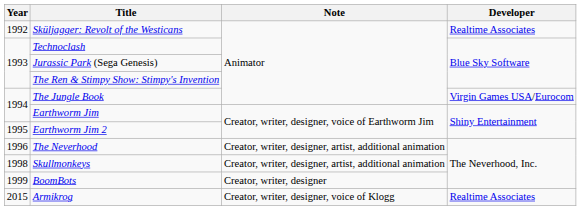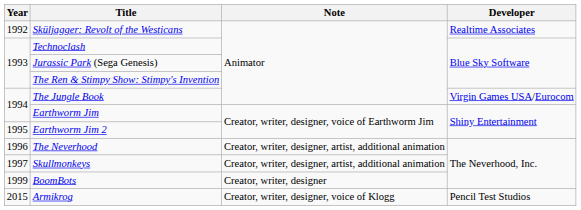Skullmonkeys | Year: 1998 -> 1997
Armikrog | Developer: Realtime Associates -> Pencil Test Studios
